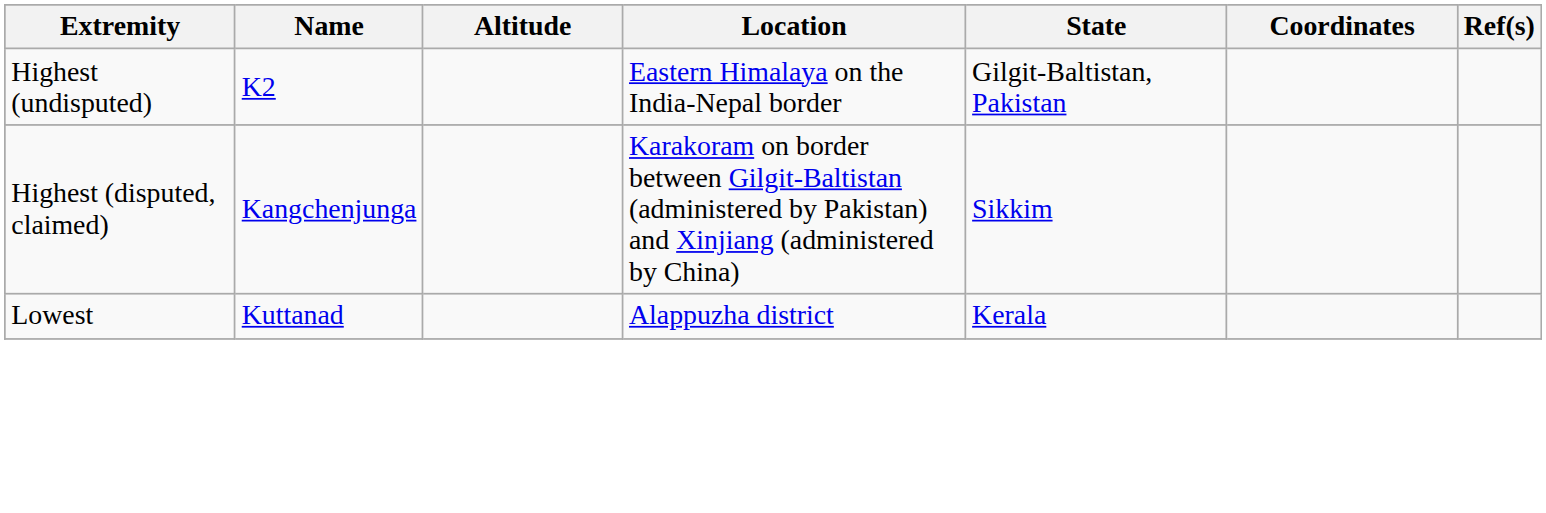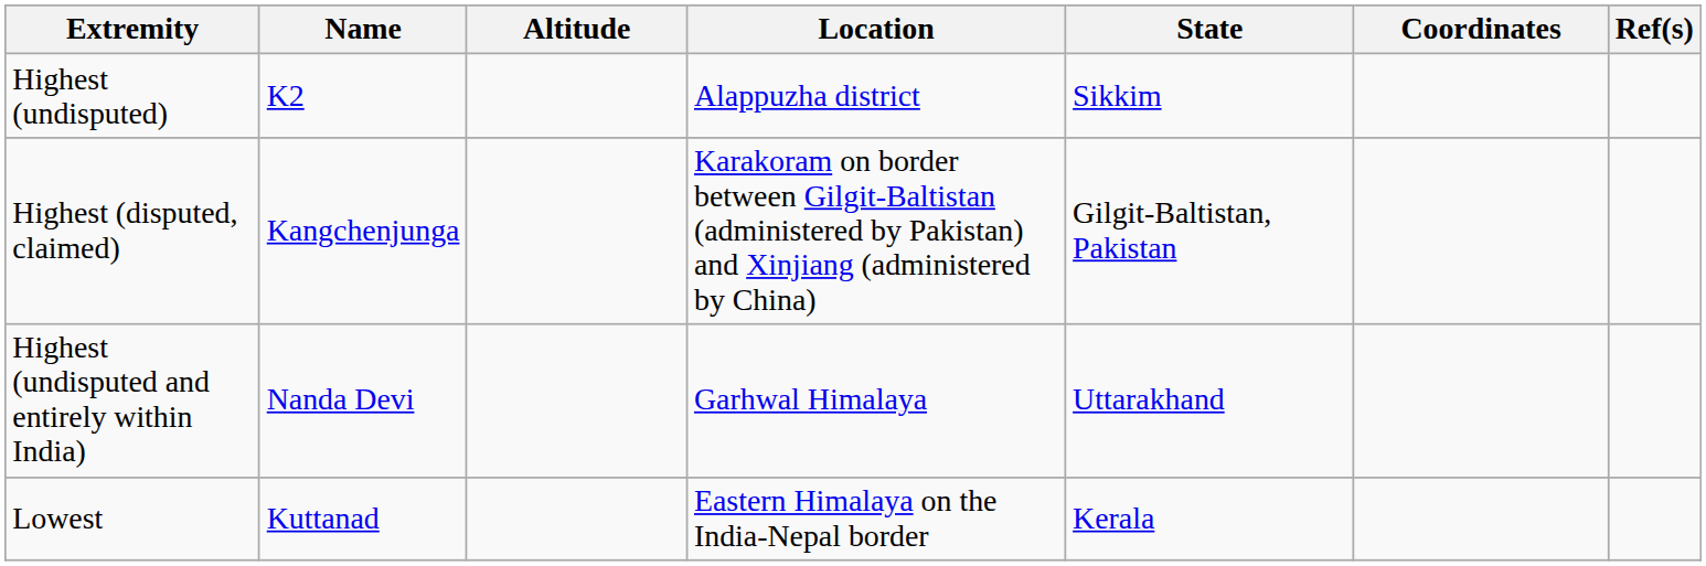Highest (undisputed) | Location: Eastern Himalaya on the India-Nepal border -> Alappuzha district
Highest (undisputed) | State: Gilgit-Baltistan, Pakistan -> Sikkim
Highest (disputed, claimed) | State: Sikkim -> Gilgit-Baltistan, Pakistan
+ row: Highest (undisputed and entirely within India) | Nanda Devi | Garhwal Himalaya | Uttarakhand
Lowest | Location: Alappuzha district -> Eastern Himalaya on the India-Nepal border
